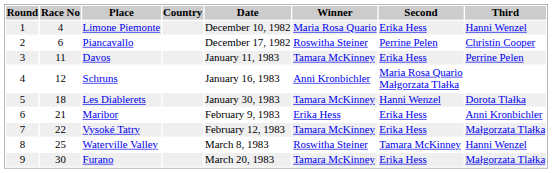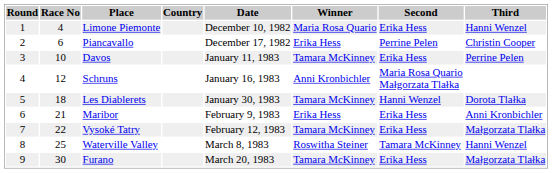Piancavallo | Winner: Roswitha Steiner -> Erika Hess
Davos | Race No: 11 -> 10
